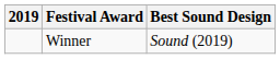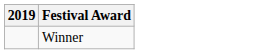- column: Best Sound Design | Sound (2019)
